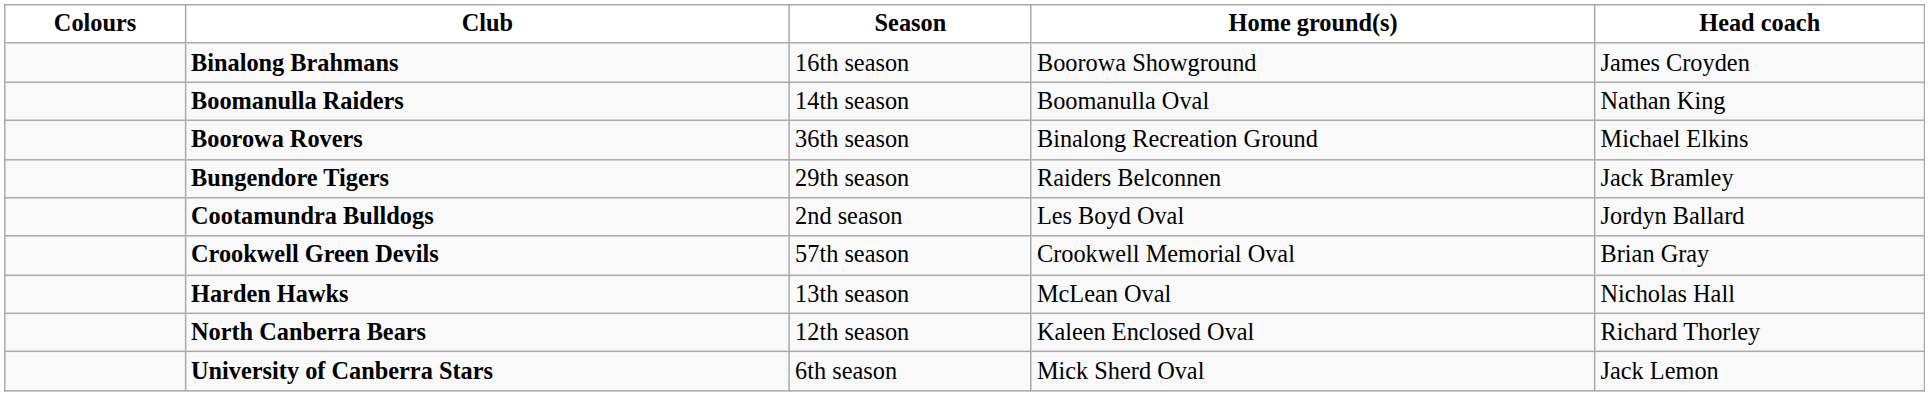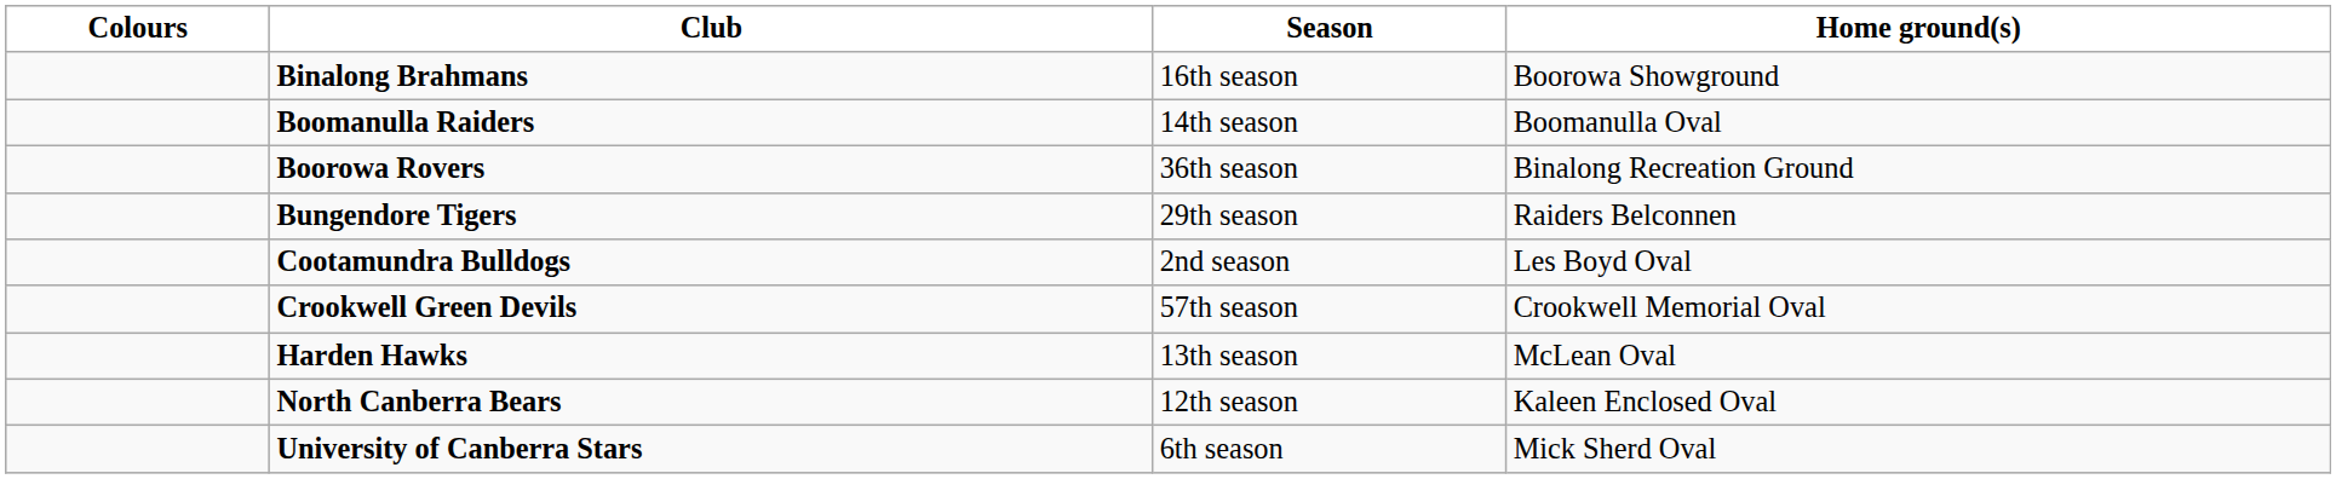- column: Head coach | James Croyden | Nathan King | Michael Elkins | Jack Bramley | Jordyn Ballard | Brian Gray | Nicholas Hall | Richard Thorley | Jack Lemon
